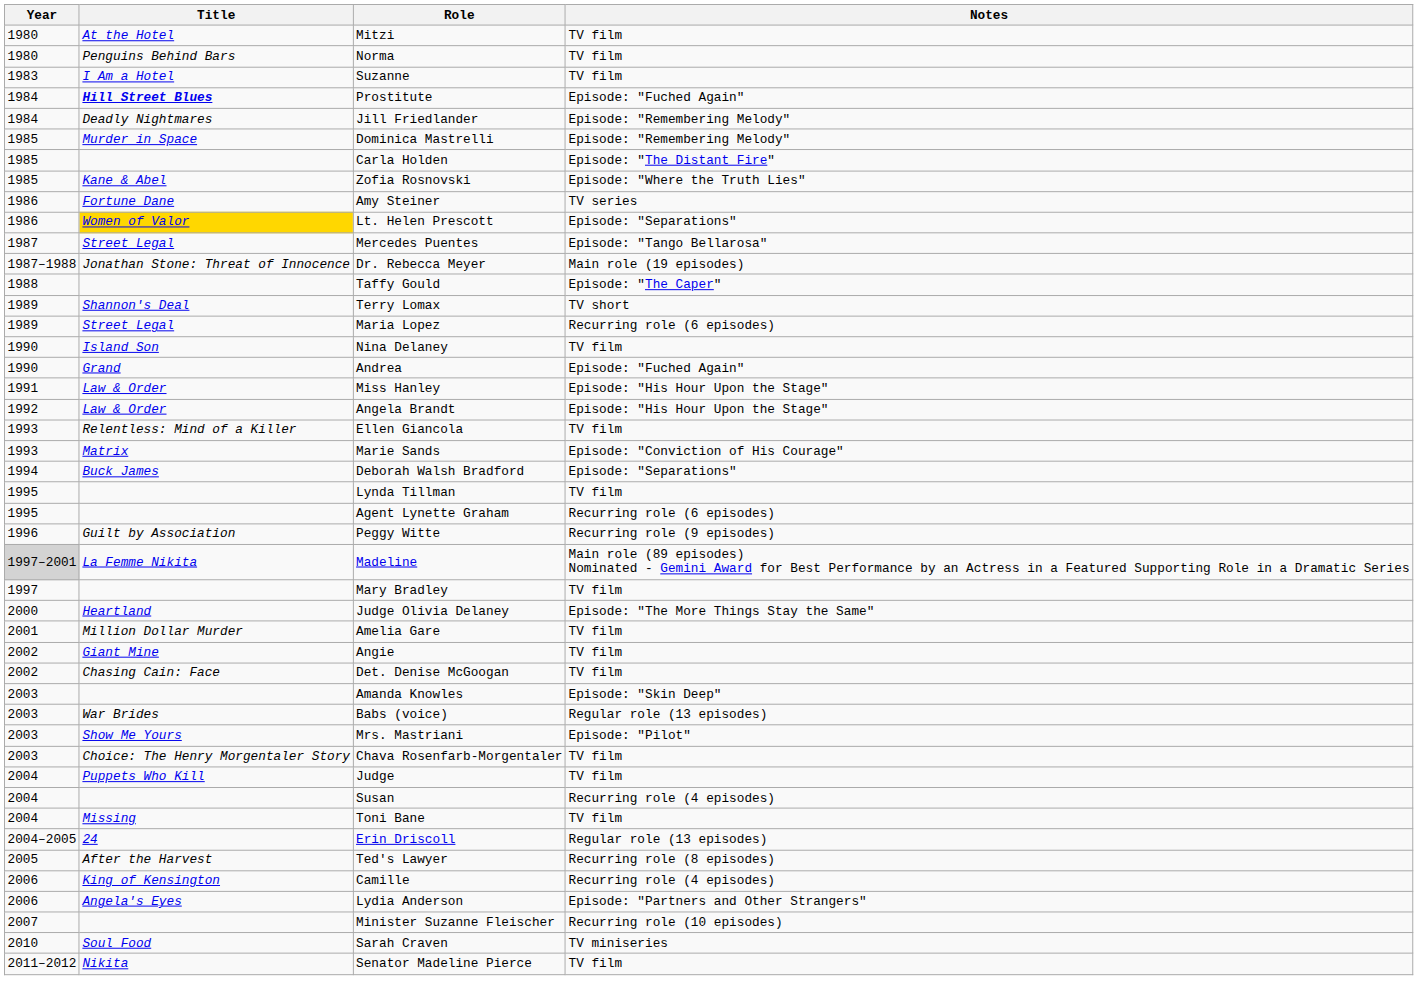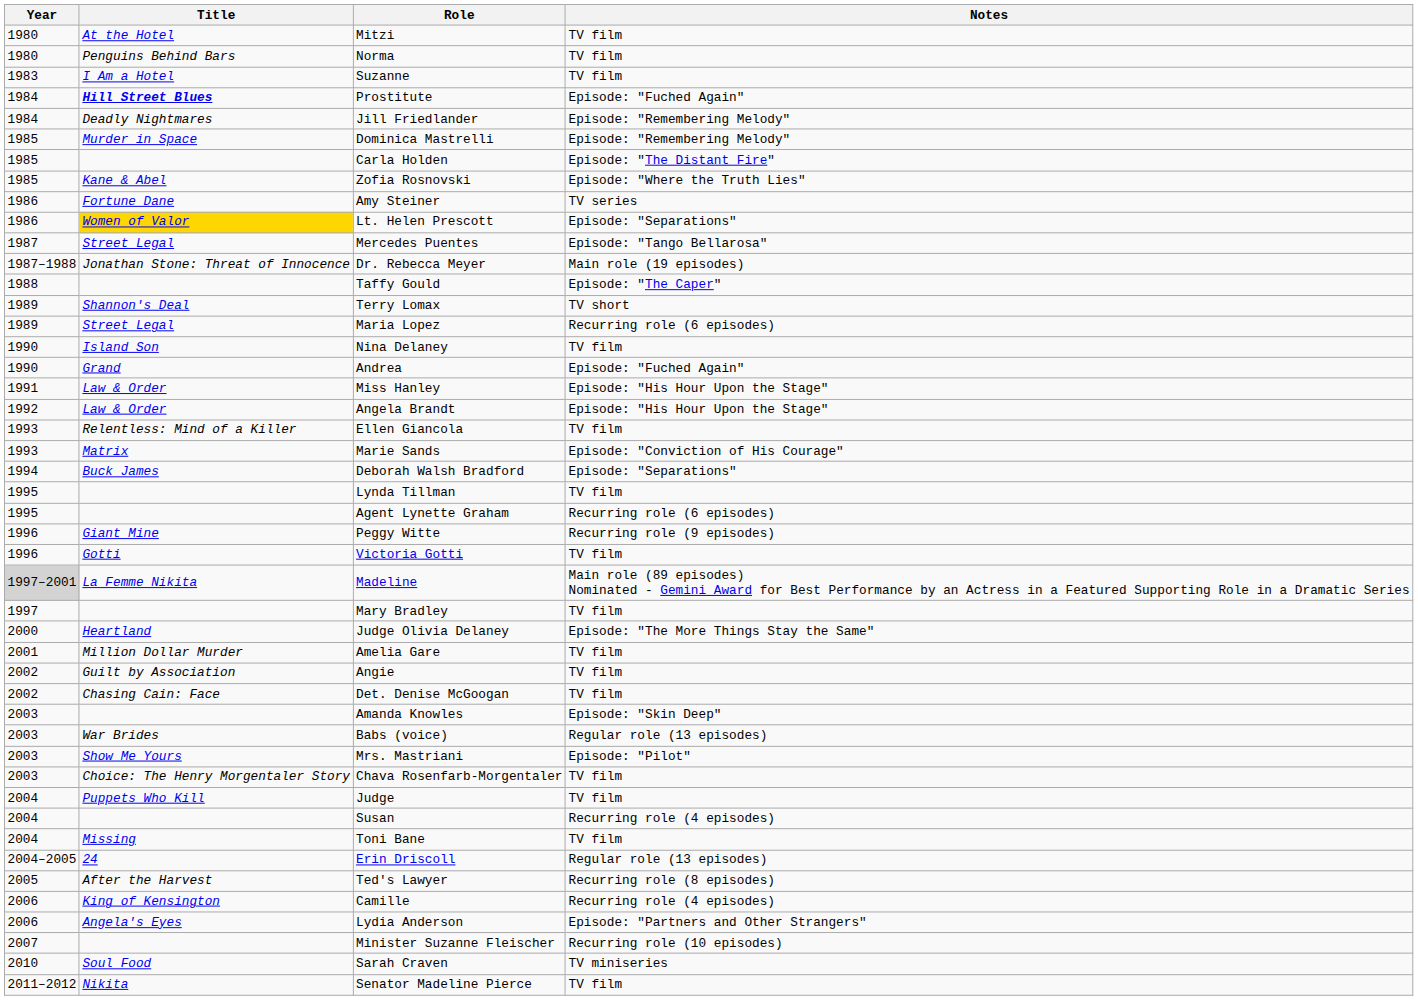Peggy Witte | Title: Guilt by Association -> Giant Mine
+ row: 1996 | Gotti | Victoria Gotti | TV film
Angie | Title: Giant Mine -> Guilt by Association
